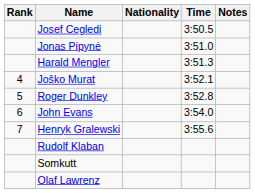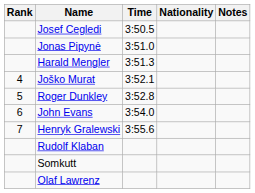columns swapped: Nationality <-> Time
